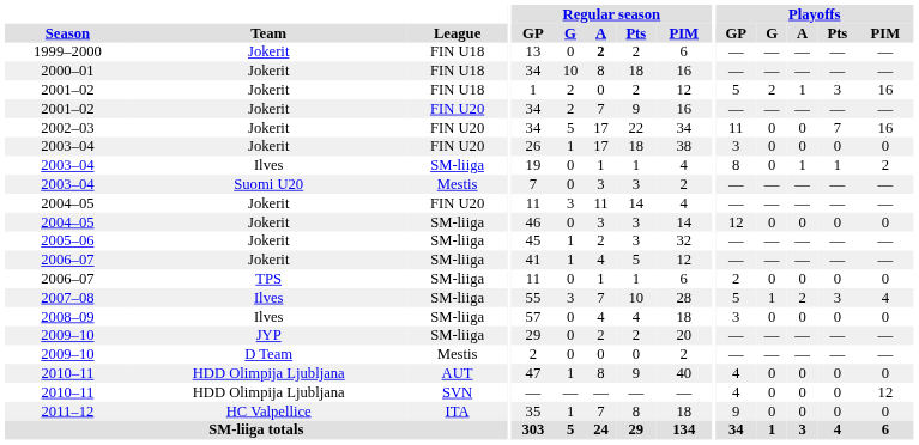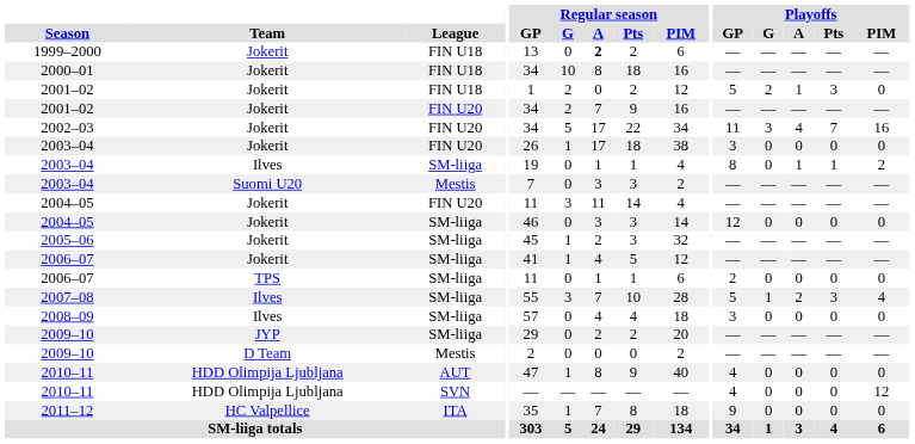2001–02 / FIN U18 | Playoffs / PIM: 16 -> 0
2002–03 | Playoffs / G: 0 -> 3
2002–03 | Playoffs / A: 0 -> 4
